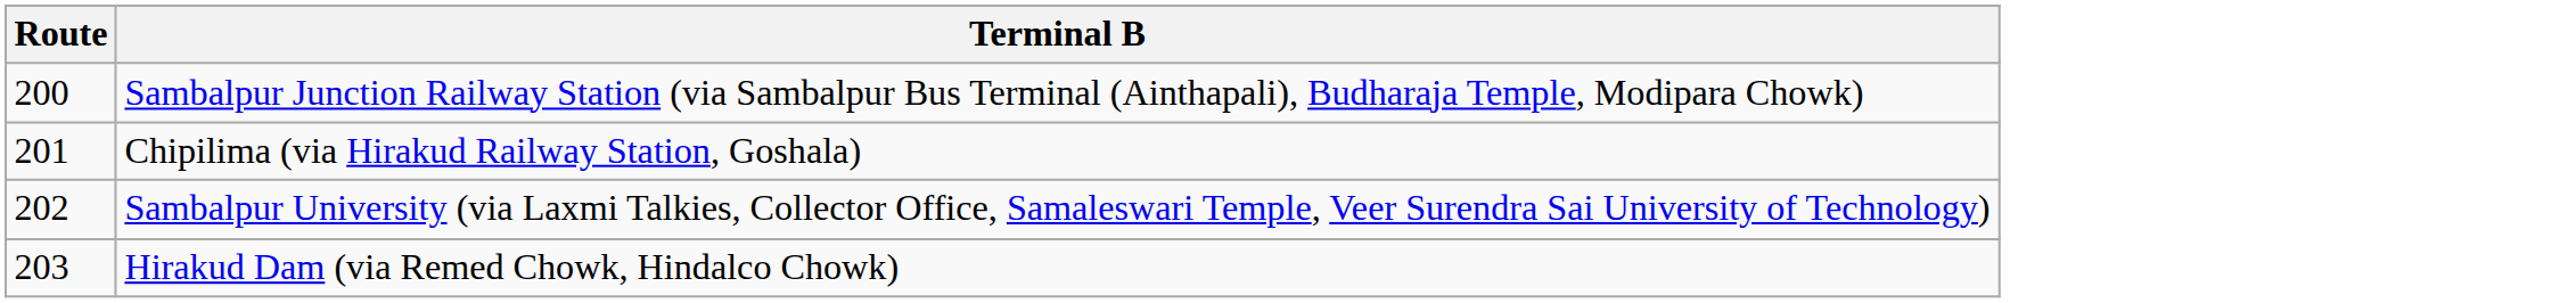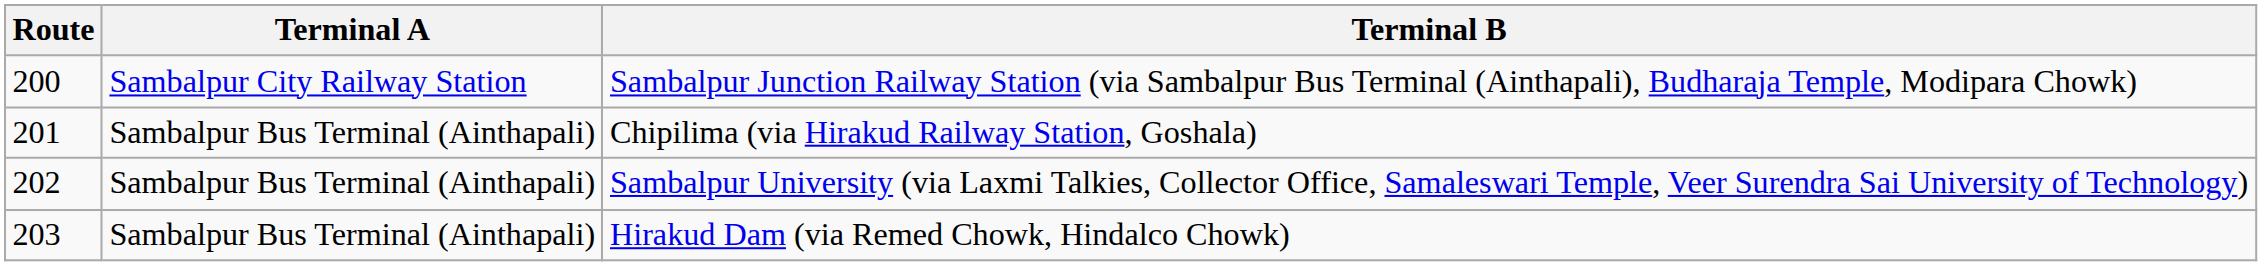+ column: Terminal A | Sambalpur City Railway Station | Sambalpur Bus Terminal (Ainthapali) | Sambalpur Bus Terminal (Ainthapali) | Sambalpur Bus Terminal (Ainthapali)
